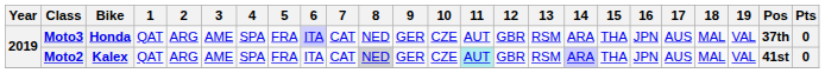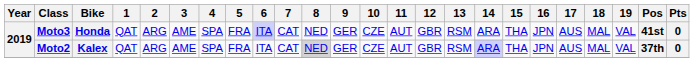Moto3 | Pos: 37th -> 41st
Moto2 | 11: paleturquoise background -> no background
Moto2 | Pos: 41st -> 37th
